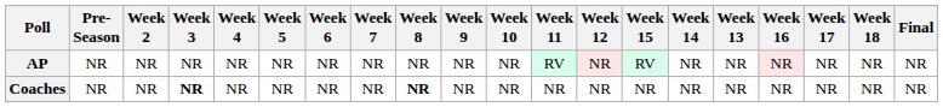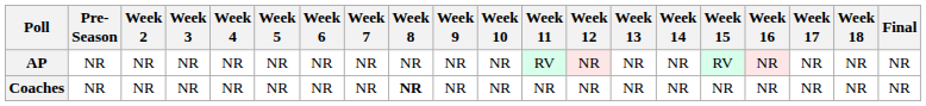columns swapped: Week 13 <-> Week 15
Coaches | Week 3: bold -> normal
